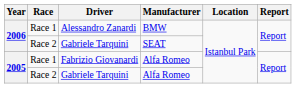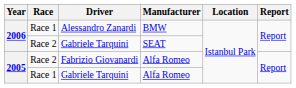Fabrizio Giovanardi | Race: Race 1 -> Race 2
Gabriele Tarquini / Alfa Romeo | Race: Race 2 -> Race 1
